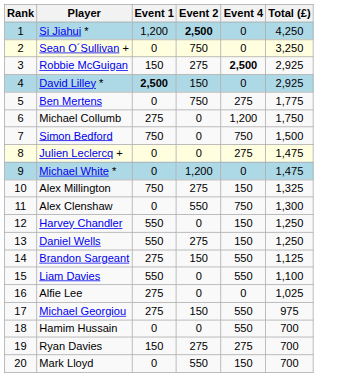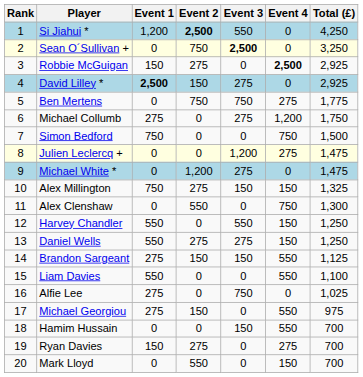+ column: Event 3 | 550 | 2,500 | 0 | 275 | 750 | 275 | 0 | 1,200 | 275 | 150 | 0 | 550 | 275 | 150 | 0 | 750 | 0 | 150 | 0 | 0
